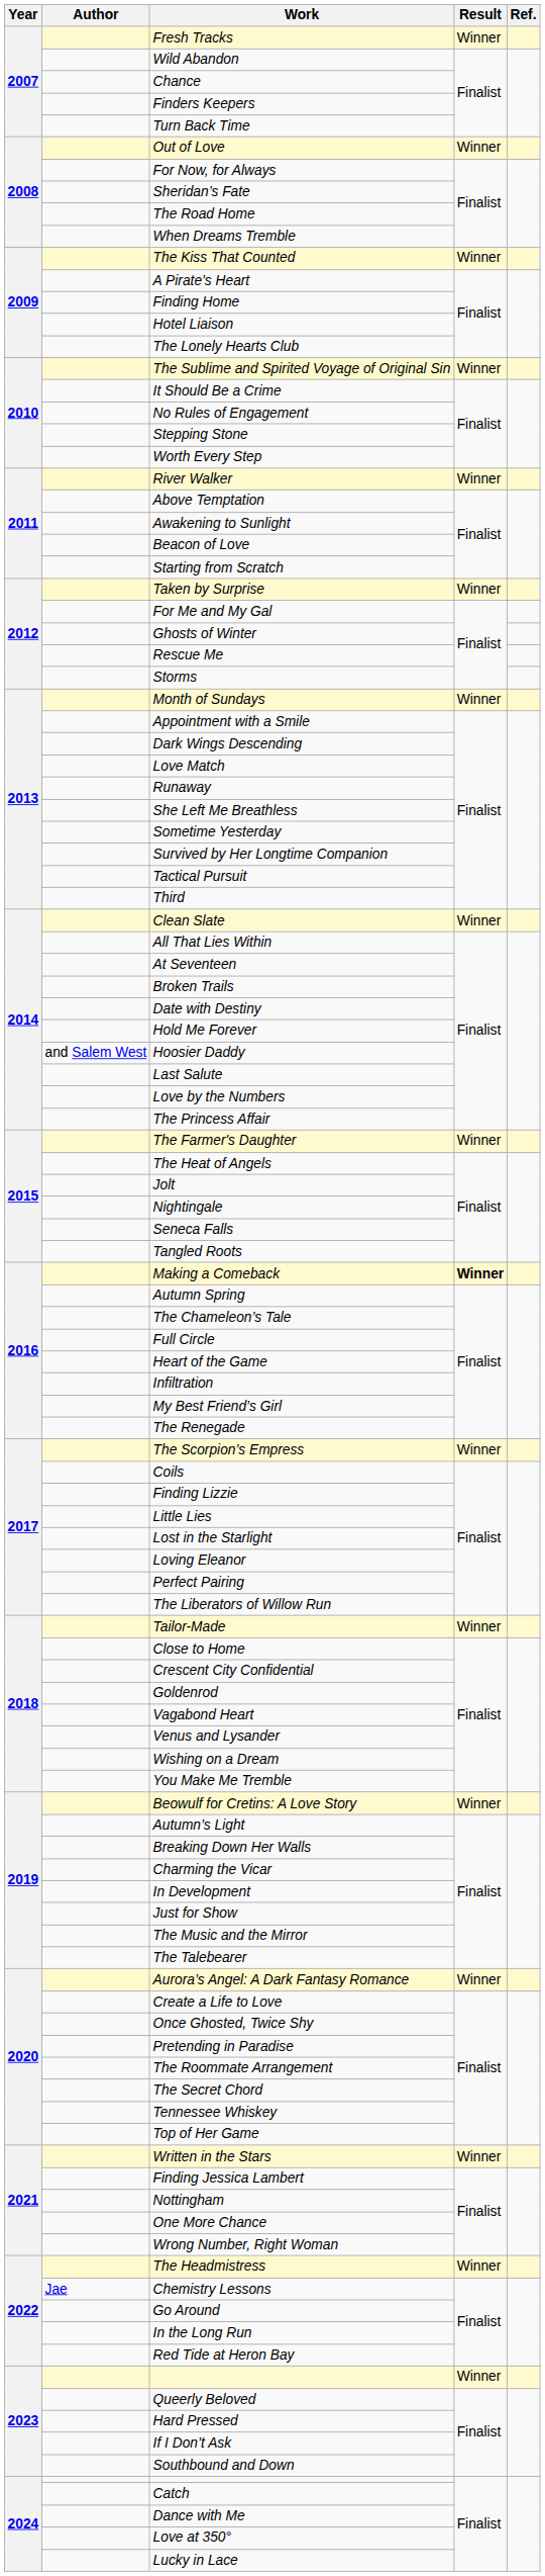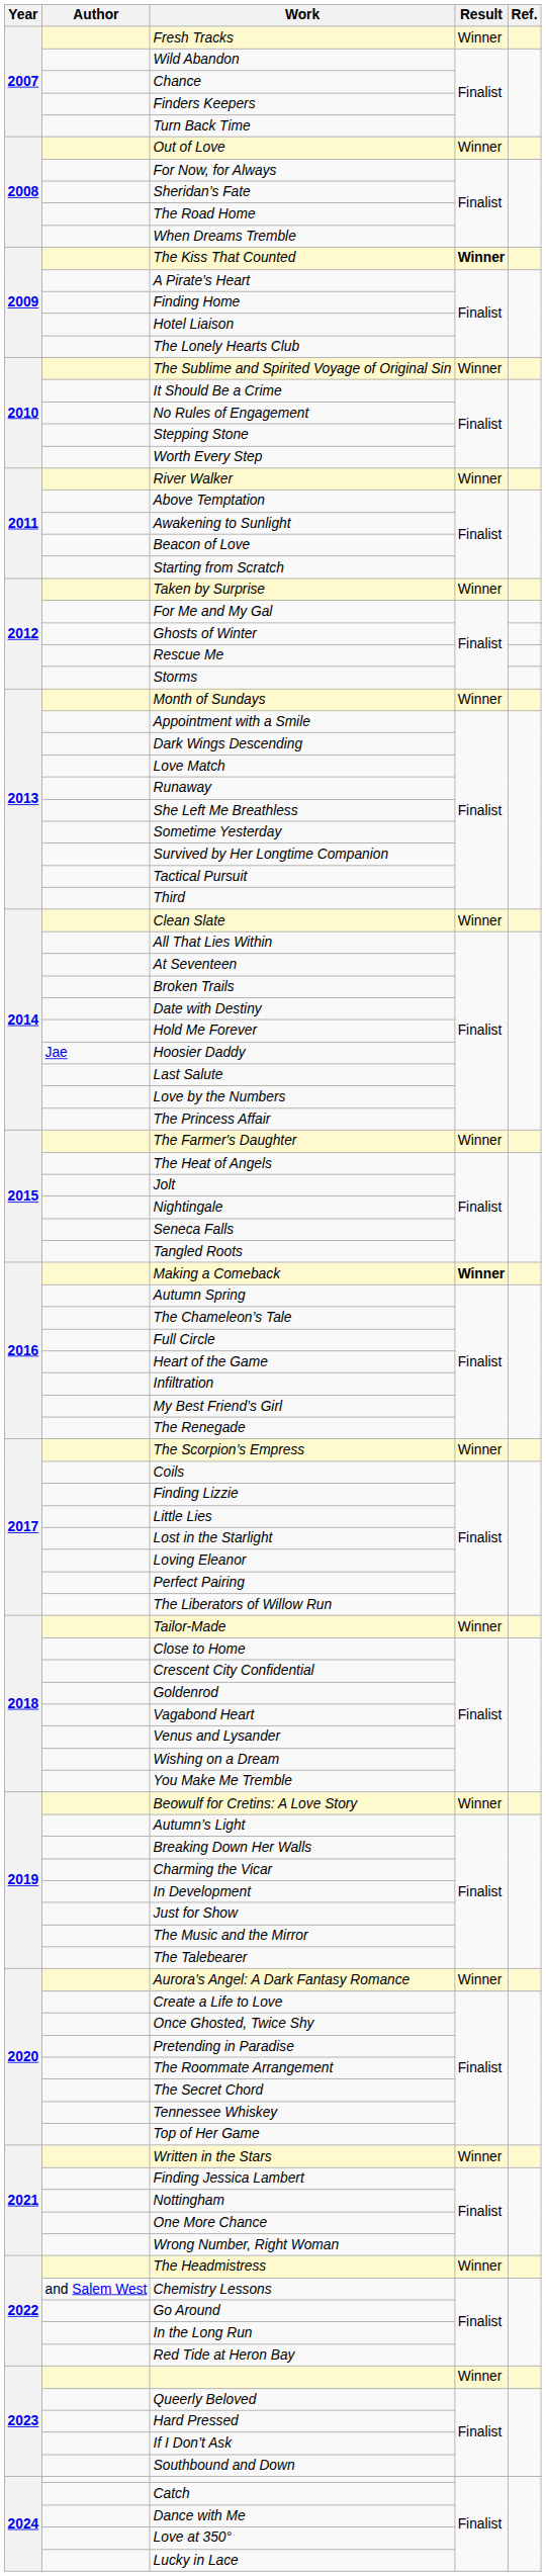The Kiss That Counted | Result: normal -> bold
Hoosier Daddy | Author: and Salem West -> Jae
Chemistry Lessons | Author: Jae -> and Salem West
